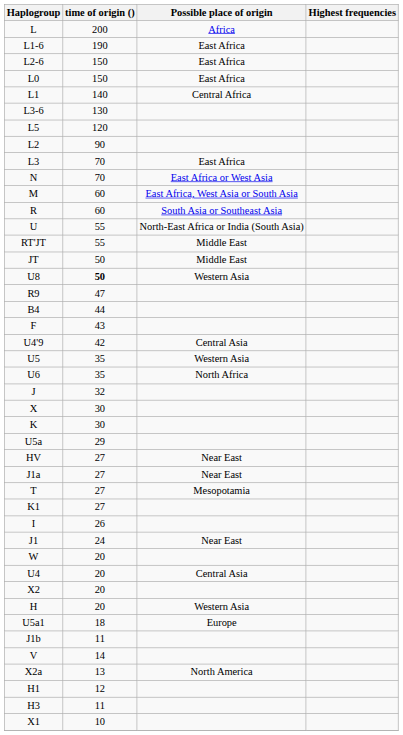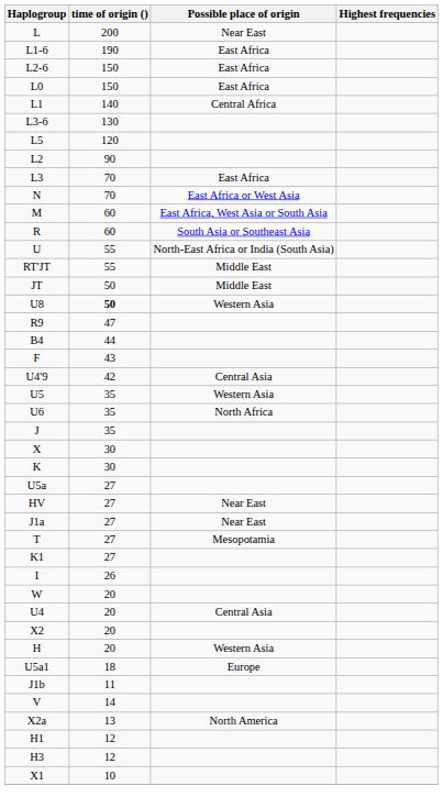L | Possible place of origin: Africa -> Near East
J | time of origin (): 32 -> 35
U5a | time of origin (): 29 -> 27
- row: J1 | 24 | Near East
H3 | time of origin (): 11 -> 12
